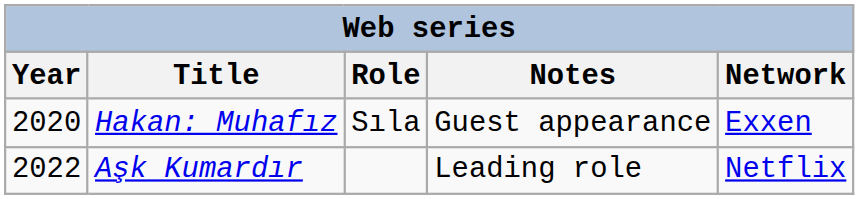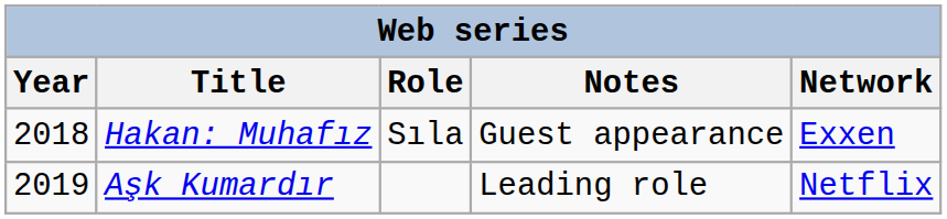Hakan: Muhafız | Year: 2020 -> 2018
Aşk Kumardır | Year: 2022 -> 2019
